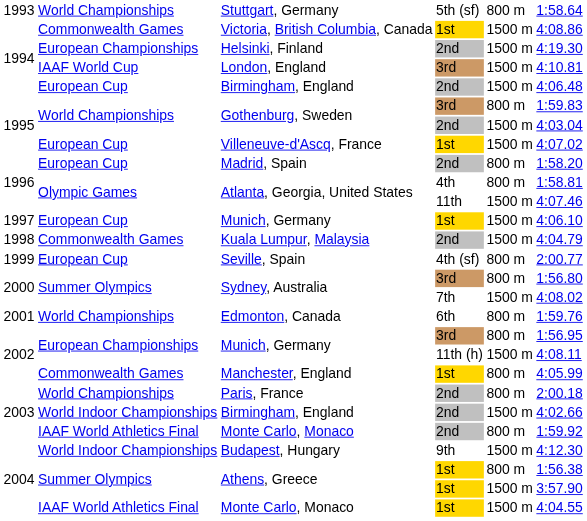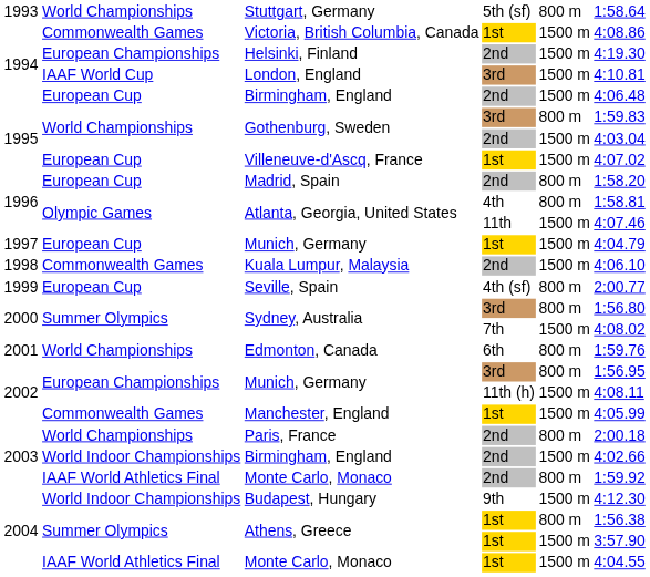Munich, Germany / 1st | column 6: 4:06.10 -> 4:04.79
Kuala Lumpur, Malaysia | column 6: 4:04.79 -> 4:06.10
Manchester, England | column 5: 800 m -> 1500 m
